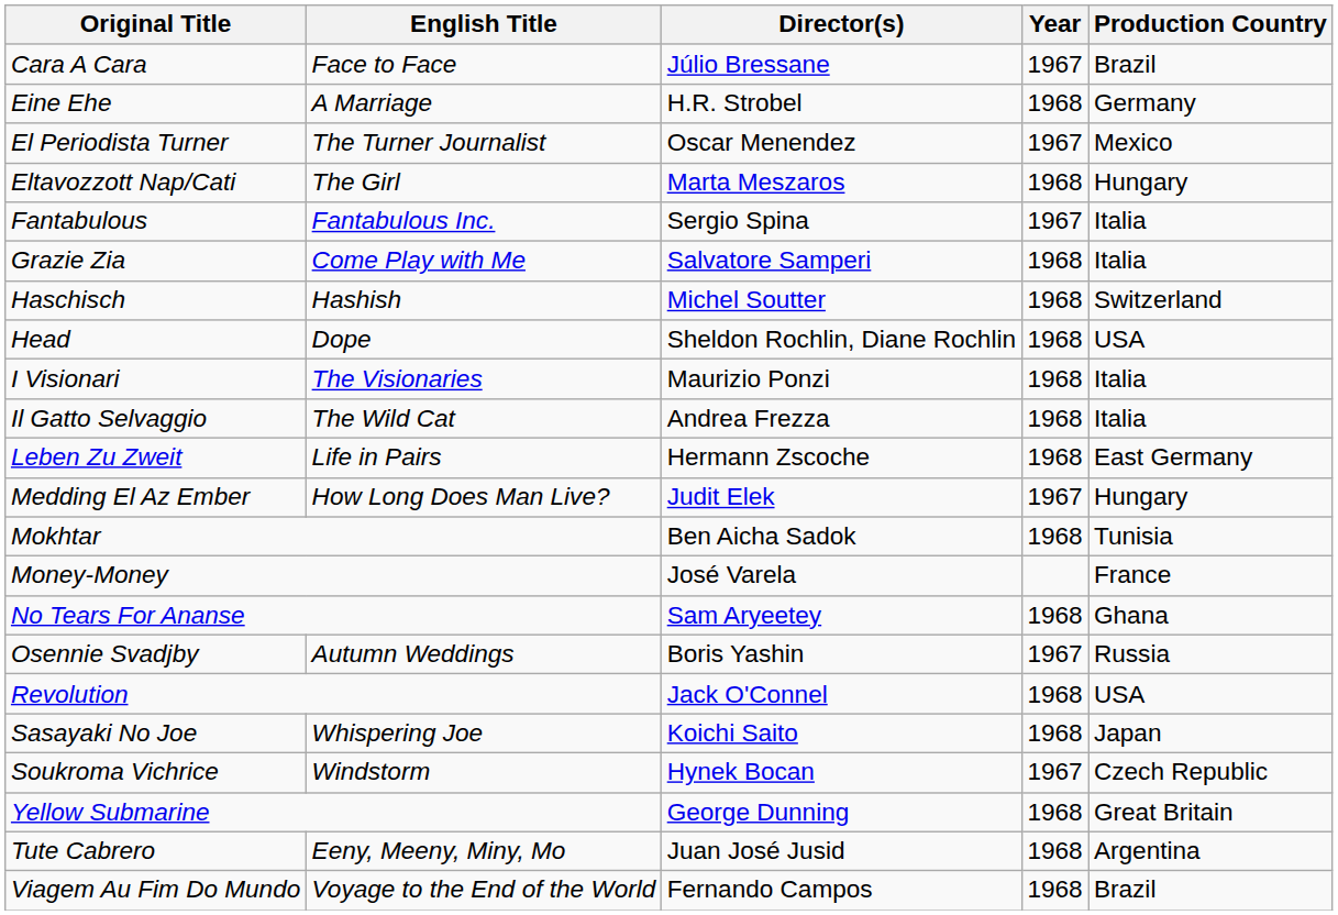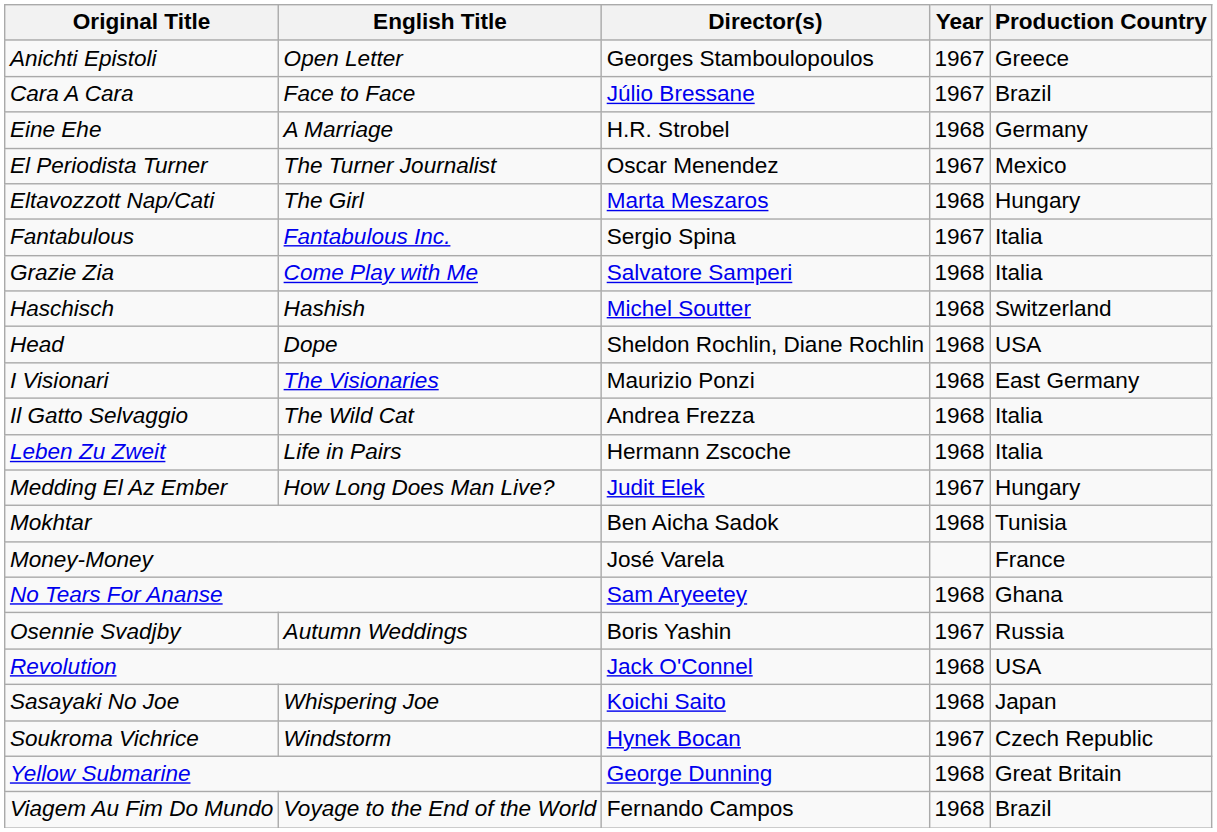+ row: Anichti Epistoli | Open Letter | Georges Stamboulopoulos | 1967 | Greece
I Visionari | Production Country: Italia -> East Germany
Leben Zu Zweit | Production Country: East Germany -> Italia
- row: Tute Cabrero | Eeny, Meeny, Miny, Mo | Juan José Jusid | 1968 | Argentina
